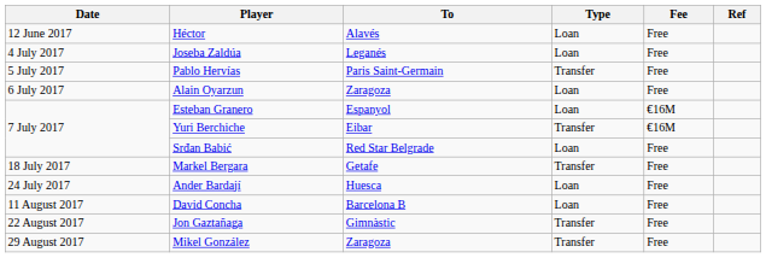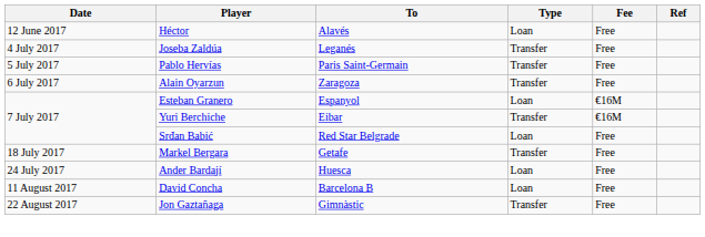Joseba Zaldúa | Type: Loan -> Transfer
Alain Oyarzun | Type: Loan -> Transfer
- row: 29 August 2017 | Mikel González | Zaragoza | Transfer | Free
